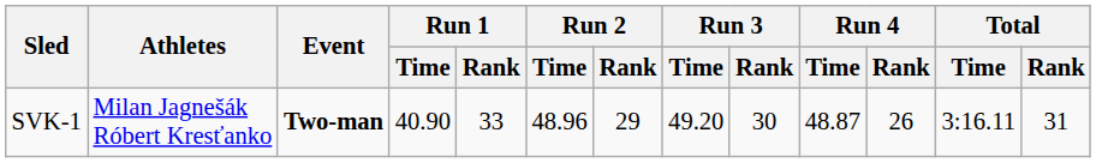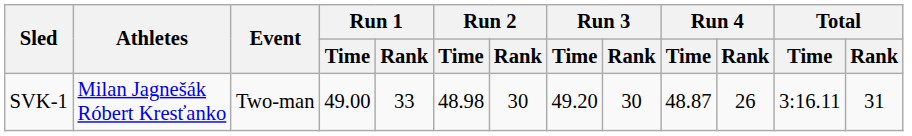SVK-1 | Event: bold -> normal
SVK-1 | Run 1 / Time: 40.90 -> 49.00
SVK-1 | Run 2 / Time: 48.96 -> 48.98
SVK-1 | Run 2 / Rank: 29 -> 30
